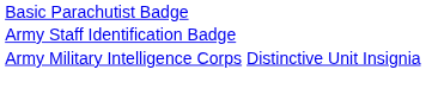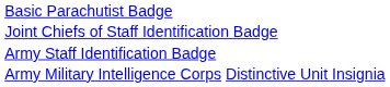+ row: Joint Chiefs of Staff Identification Badge
